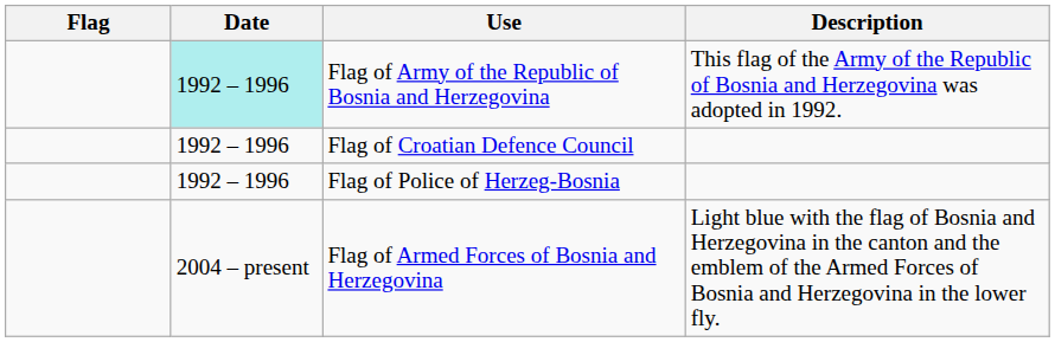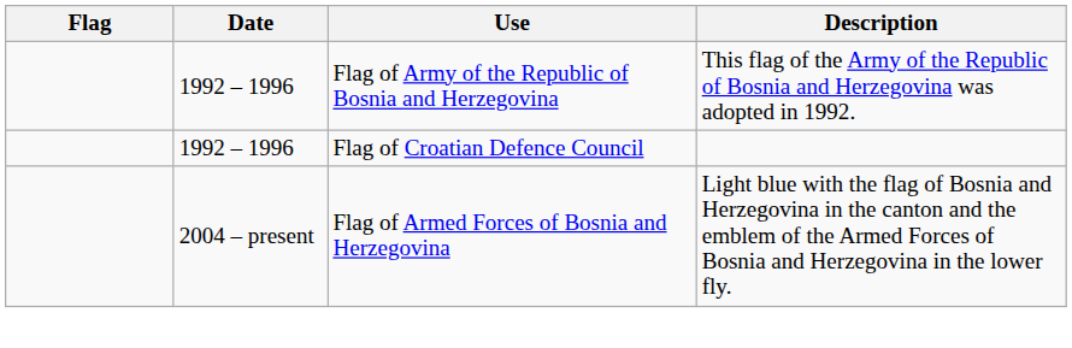Flag of Army of the Republic of Bosnia and Herzegovina | Date: paleturquoise background -> no background
- row: 1992 – 1996 | Flag of Police of Herzeg-Bosnia
